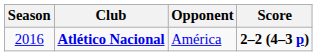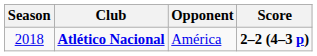Atlético Nacional | Season: 2016 -> 2018
